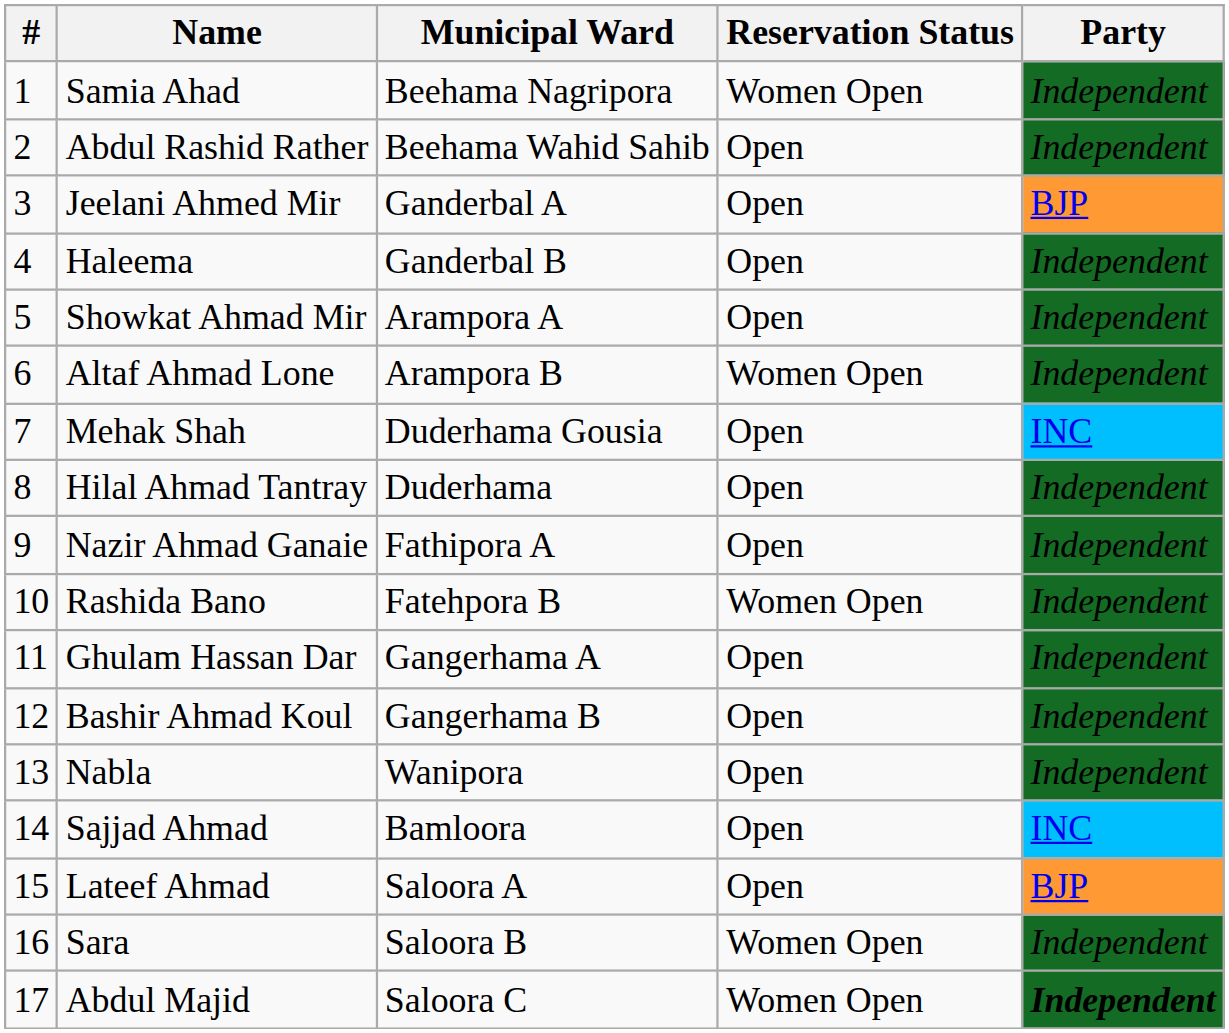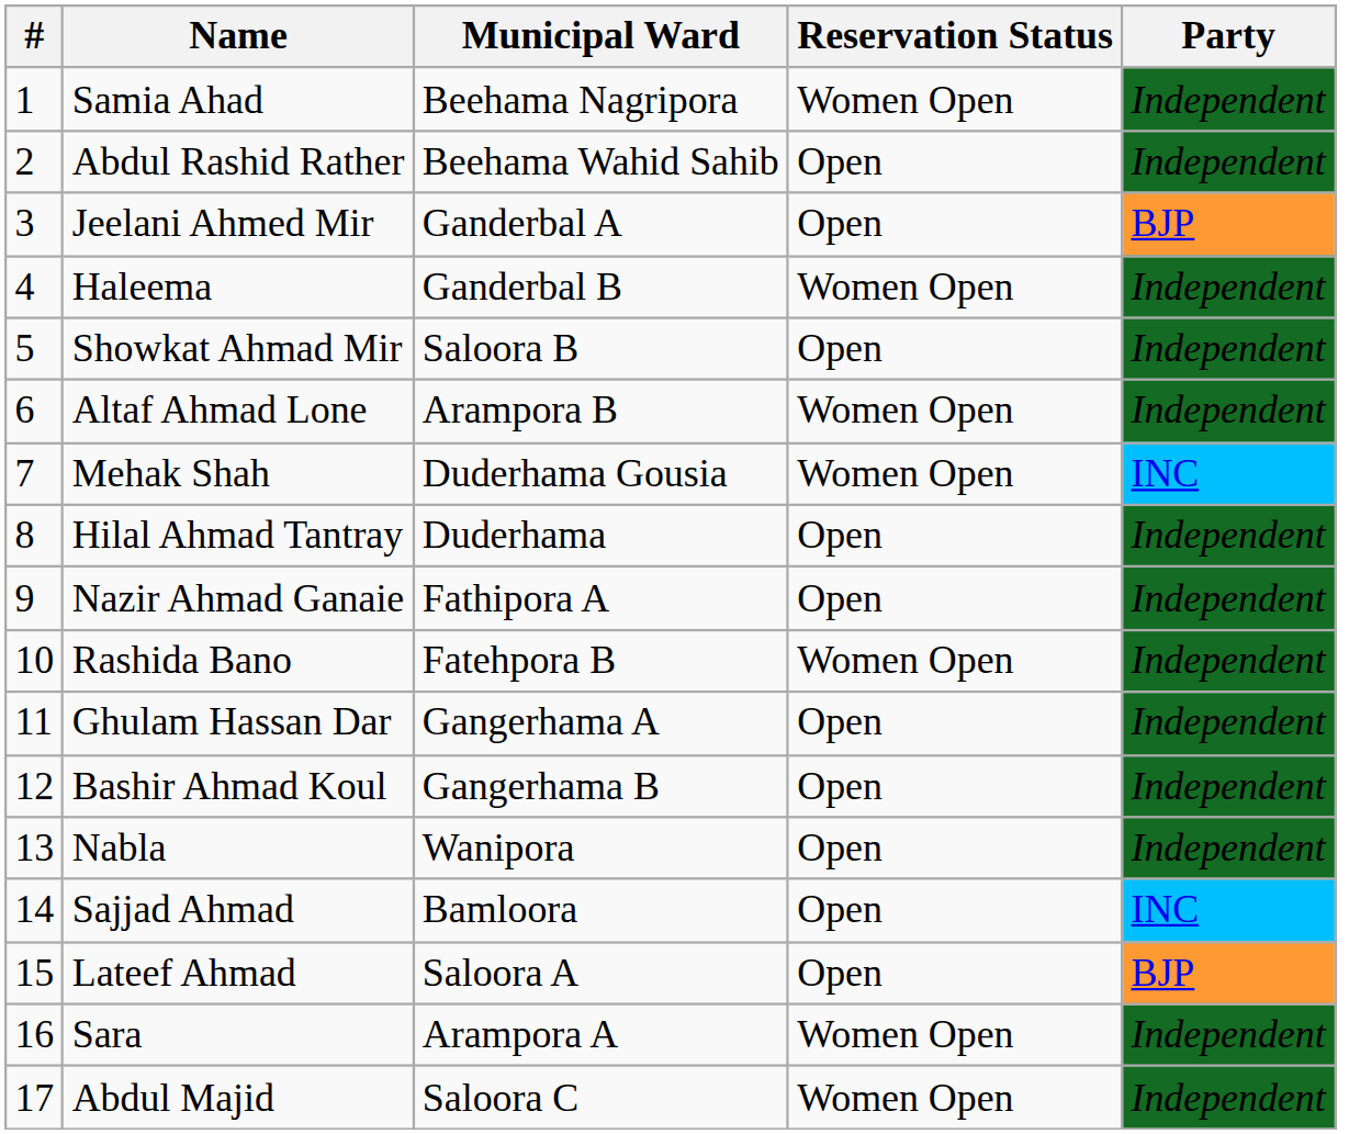Haleema | Reservation Status: Open -> Women Open
Showkat Ahmad Mir | Municipal Ward: Arampora A -> Saloora B
Mehak Shah | Reservation Status: Open -> Women Open
Sara | Municipal Ward: Saloora B -> Arampora A
Abdul Majid | Party: bold -> normal
